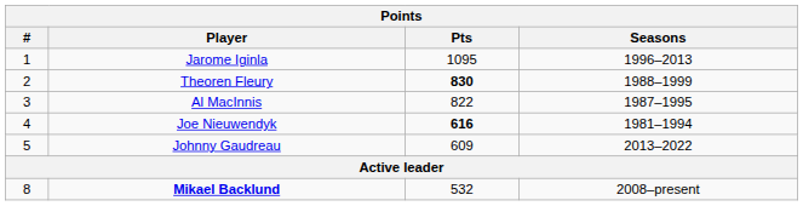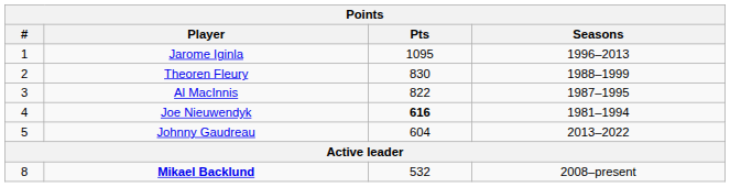Theoren Fleury | Pts: bold -> normal
Johnny Gaudreau | Pts: 609 -> 604
